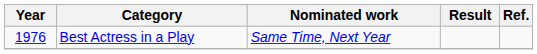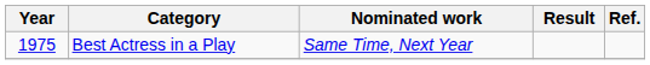Best Actress in a Play | Year: 1976 -> 1975
